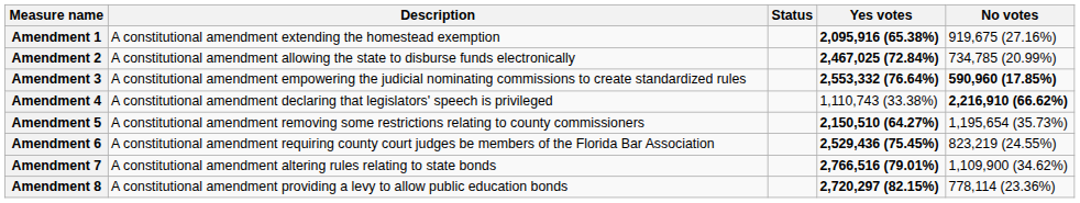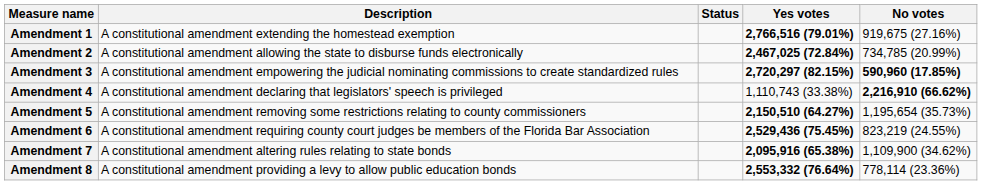Amendment 1 | Yes votes: 2,095,916 (65.38%) -> 2,766,516 (79.01%)
Amendment 3 | Yes votes: 2,553,332 (76.64%) -> 2,720,297 (82.15%)
Amendment 7 | Yes votes: 2,766,516 (79.01%) -> 2,095,916 (65.38%)
Amendment 8 | Yes votes: 2,720,297 (82.15%) -> 2,553,332 (76.64%)
